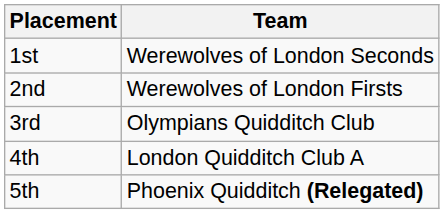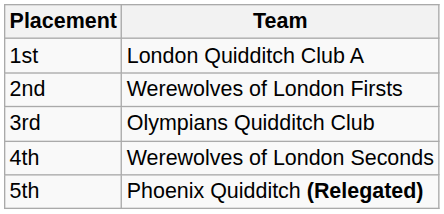1st | Team: Werewolves of London Seconds -> London Quidditch Club A
4th | Team: London Quidditch Club A -> Werewolves of London Seconds
